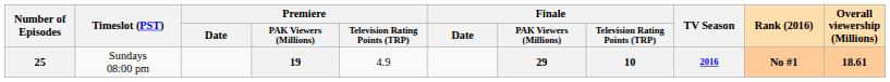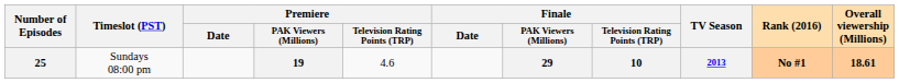25 | Premiere / Television Rating Points (TRP): 4.9 -> 4.6
25 | TV Season: 2016 -> 2013
